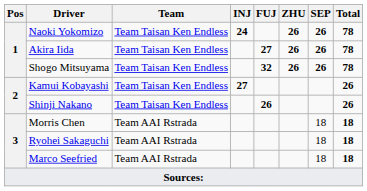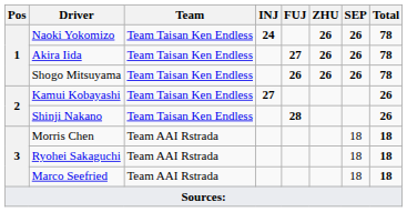Shogo Mitsuyama | FUJ: 32 -> 26
Shinji Nakano | FUJ: 26 -> 28
